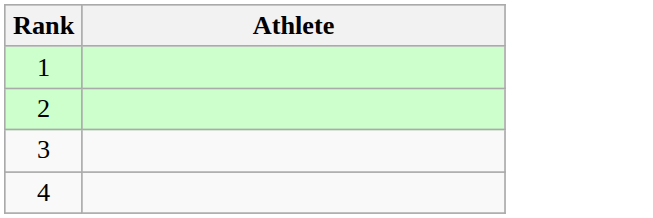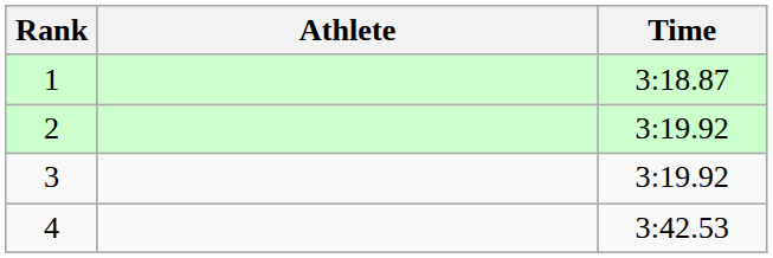+ column: Time | 3:18.87 | 3:19.92 | 3:19.92 | 3:42.53
